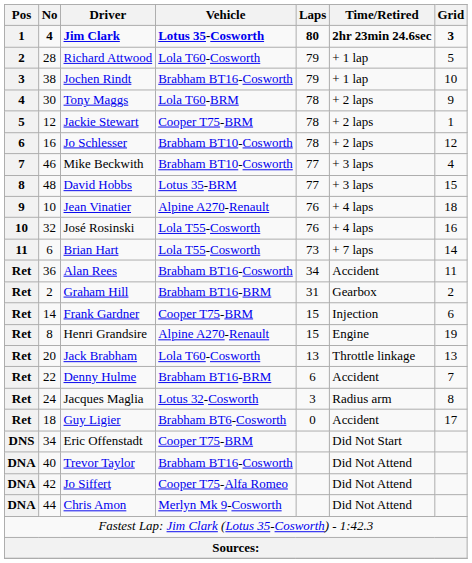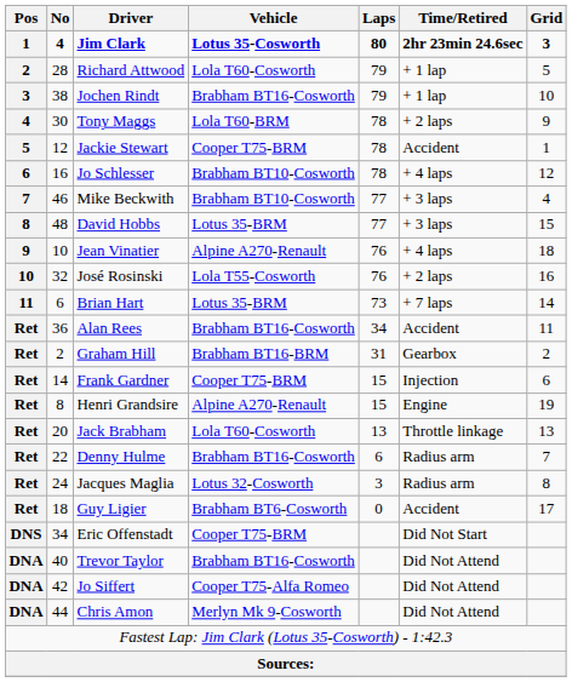Jackie Stewart | Time/Retired: + 2 laps -> Accident
Jo Schlesser | Time/Retired: + 2 laps -> + 4 laps
José Rosinski | Time/Retired: + 4 laps -> + 2 laps
Brian Hart | Vehicle: Lola T55-Cosworth -> Lotus 35-BRM
Denny Hulme | Vehicle: Brabham BT16-BRM -> Brabham BT16-Cosworth
Denny Hulme | Time/Retired: Accident -> Radius arm
